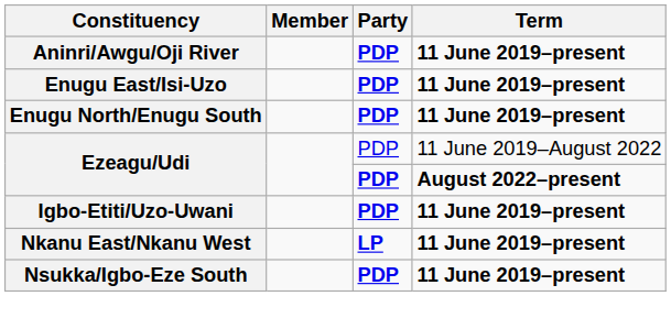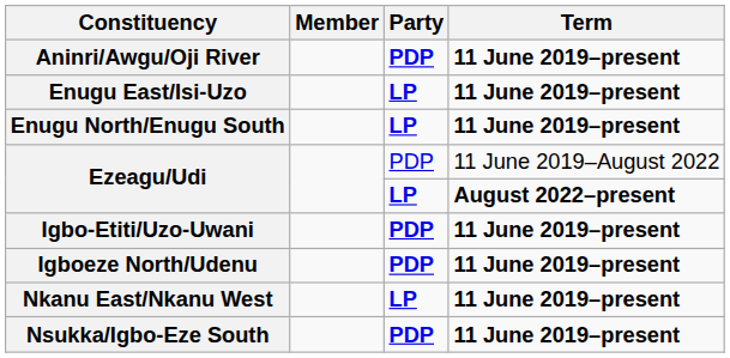Enugu East/Isi-Uzo | Party: PDP -> LP
Enugu North/Enugu South | Party: PDP -> LP
Ezeagu/Udi / August 2022–present | Party: PDP -> LP
+ row: Igboeze North/Udenu | PDP | 11 June 2019–present
